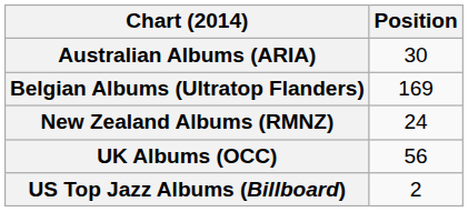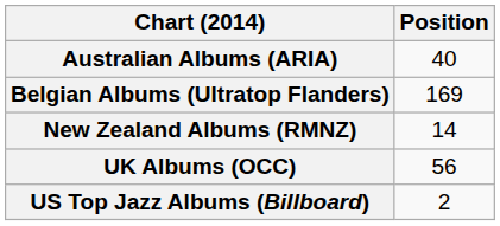Australian Albums (ARIA) | Position: 30 -> 40
New Zealand Albums (RMNZ) | Position: 24 -> 14
